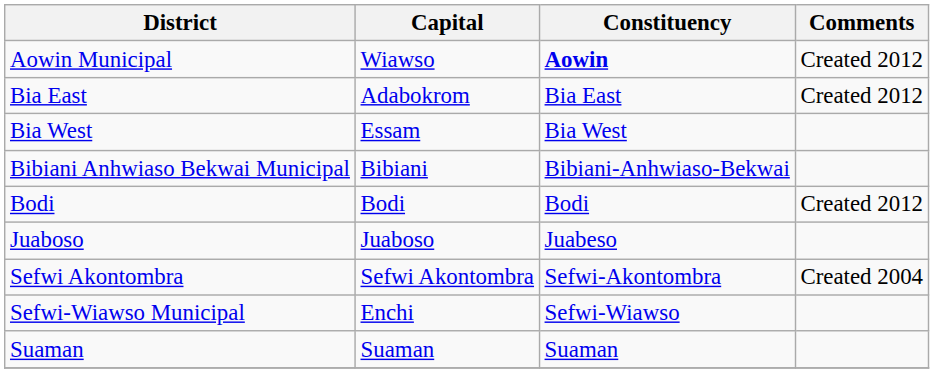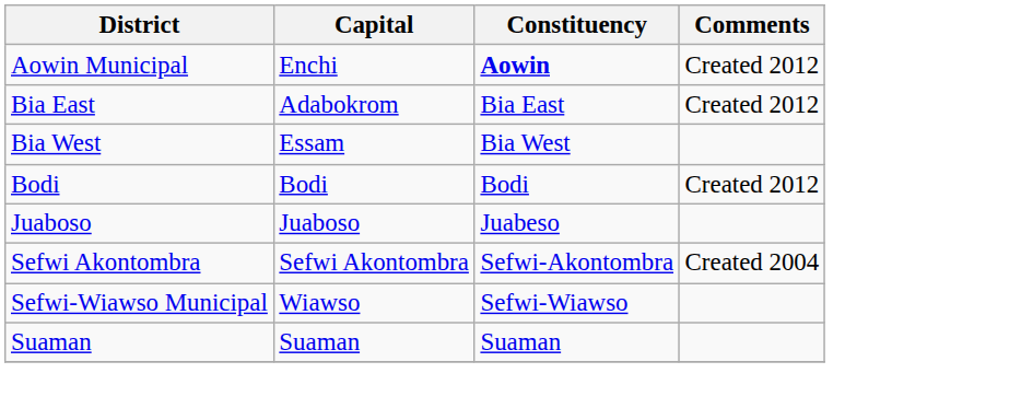Aowin Municipal | Capital: Wiawso -> Enchi
- row: Bibiani Anhwiaso Bekwai Municipal | Bibiani | Bibiani-Anhwiaso-Bekwai
Sefwi-Wiawso Municipal | Capital: Enchi -> Wiawso
